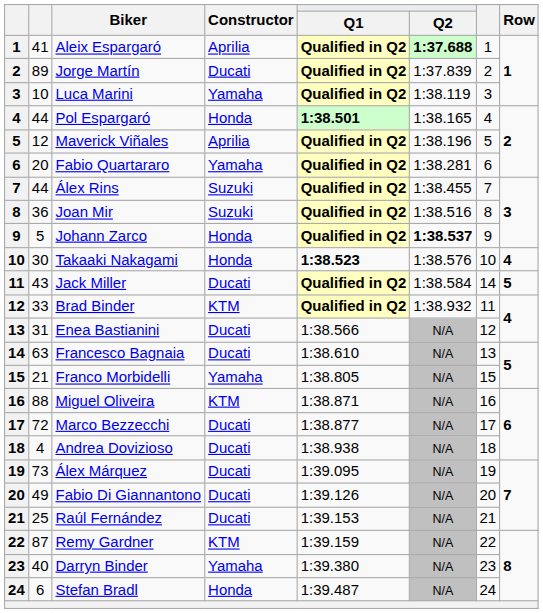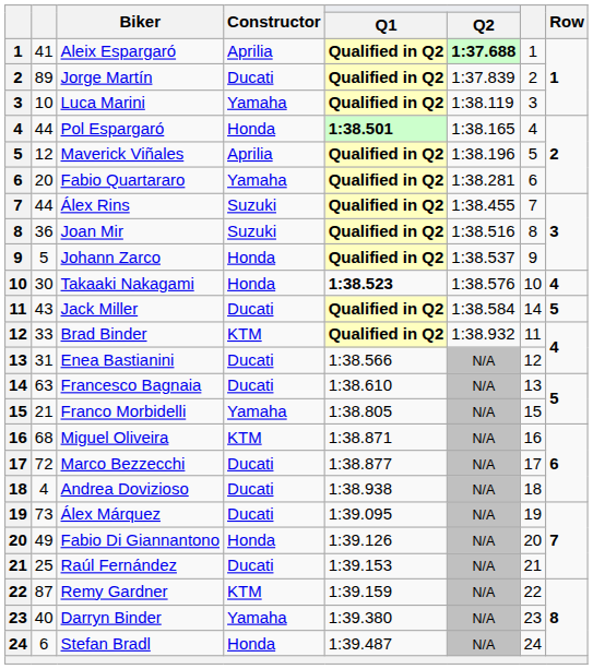Johann Zarco | Q2: bold -> normal
Miguel Oliveira | column 2: 88 -> 68
Fabio Di Giannantono | Constructor: Ducati -> Honda
